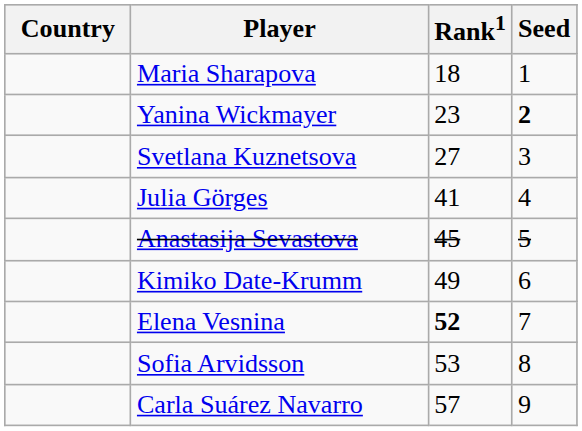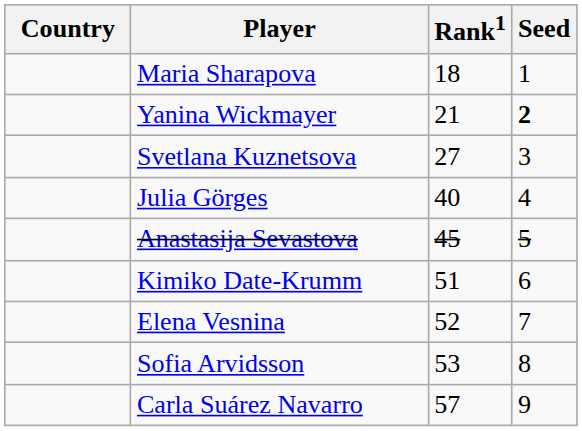Yanina Wickmayer | Rank1: 23 -> 21
Julia Görges | Rank1: 41 -> 40
Kimiko Date-Krumm | Rank1: 49 -> 51
Elena Vesnina | Rank1: bold -> normal
